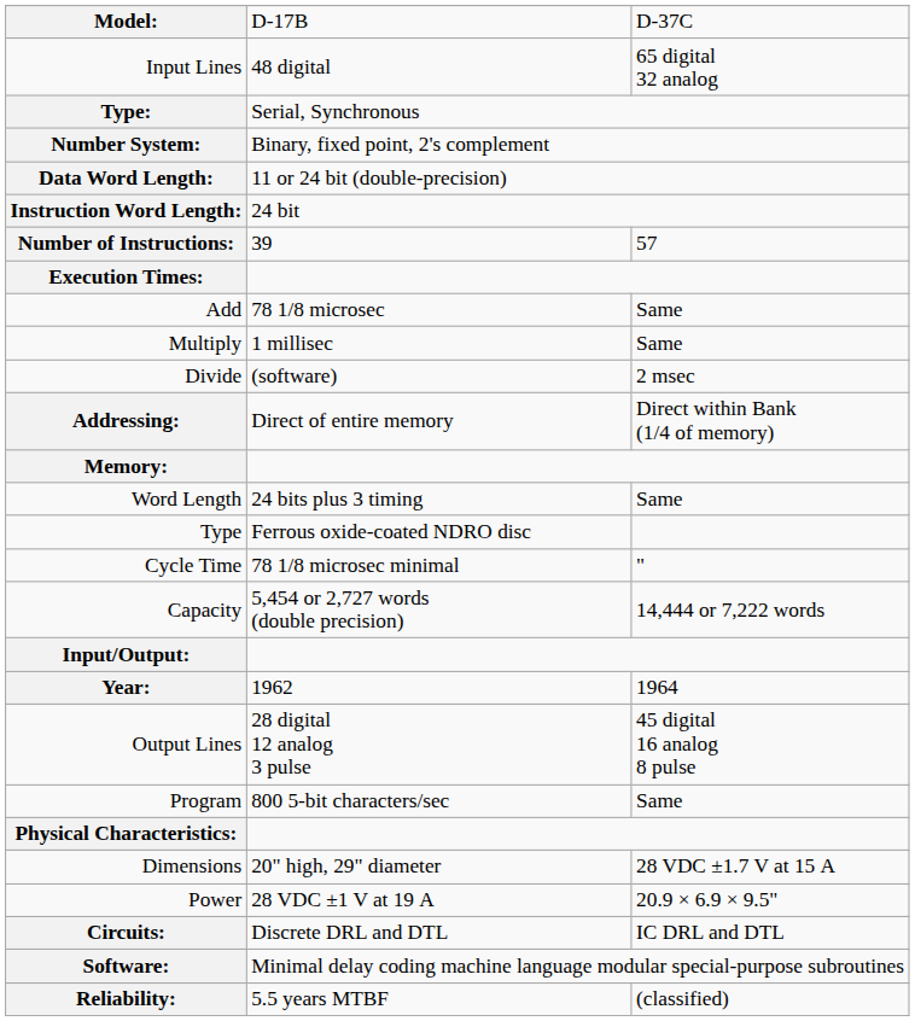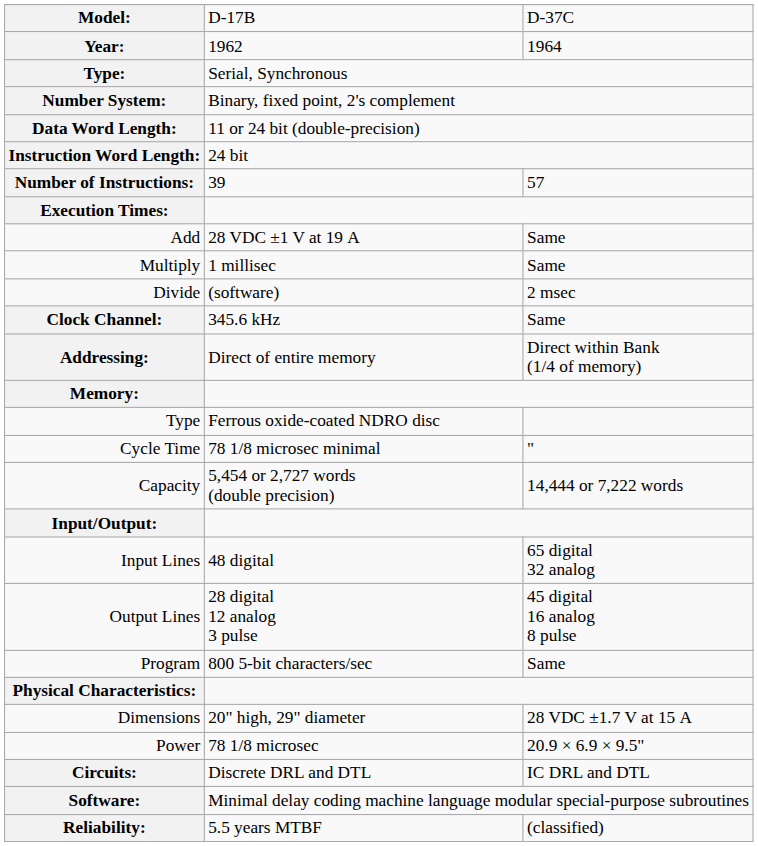rows swapped: Year: <-> Input Lines
Add | column 2: 78 1/8 microsec -> 28 VDC ±1 V at 19 A
+ row: Clock Channel: | 345.6 kHz | Same
- row: Word Length | 24 bits plus 3 timing | Same
Power | column 2: 28 VDC ±1 V at 19 A -> 78 1/8 microsec
